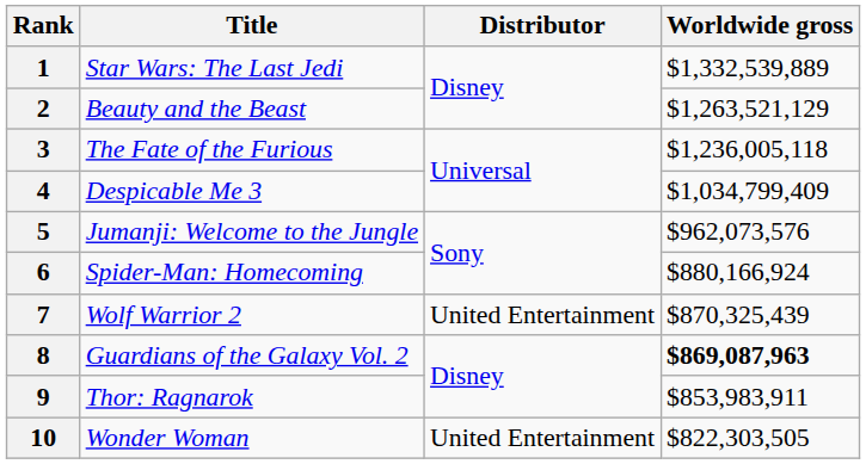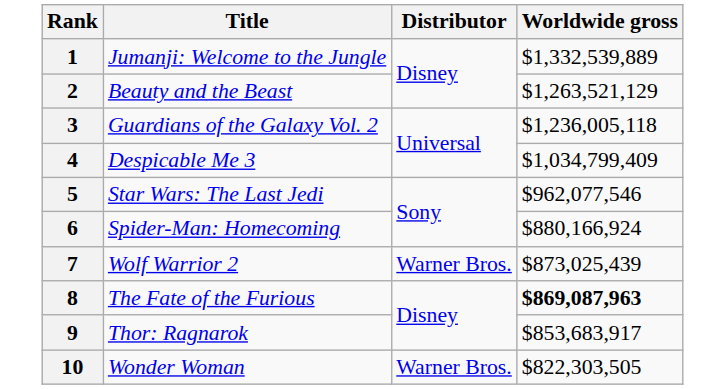1 | Title: Star Wars: The Last Jedi -> Jumanji: Welcome to the Jungle
3 | Title: The Fate of the Furious -> Guardians of the Galaxy Vol. 2
5 | Title: Jumanji: Welcome to the Jungle -> Star Wars: The Last Jedi
5 | Worldwide gross: $962,073,576 -> $962,077,546
7 | Distributor: United Entertainment -> Warner Bros.
7 | Worldwide gross: $870,325,439 -> $873,025,439
8 | Title: Guardians of the Galaxy Vol. 2 -> The Fate of the Furious
9 | Worldwide gross: $853,983,911 -> $853,683,917
10 | Distributor: United Entertainment -> Warner Bros.
